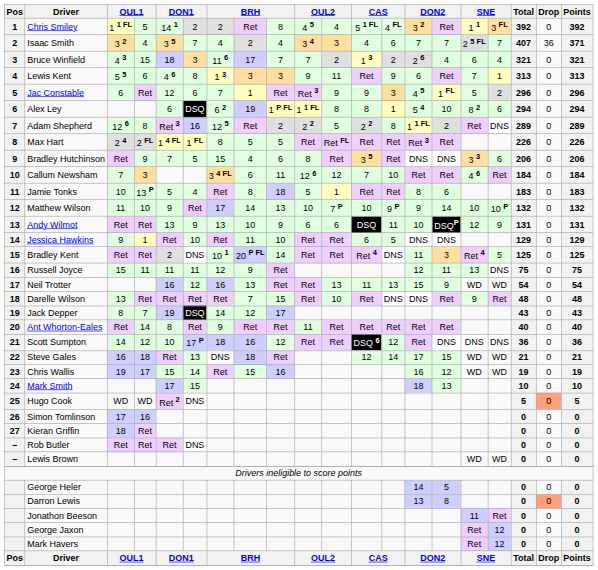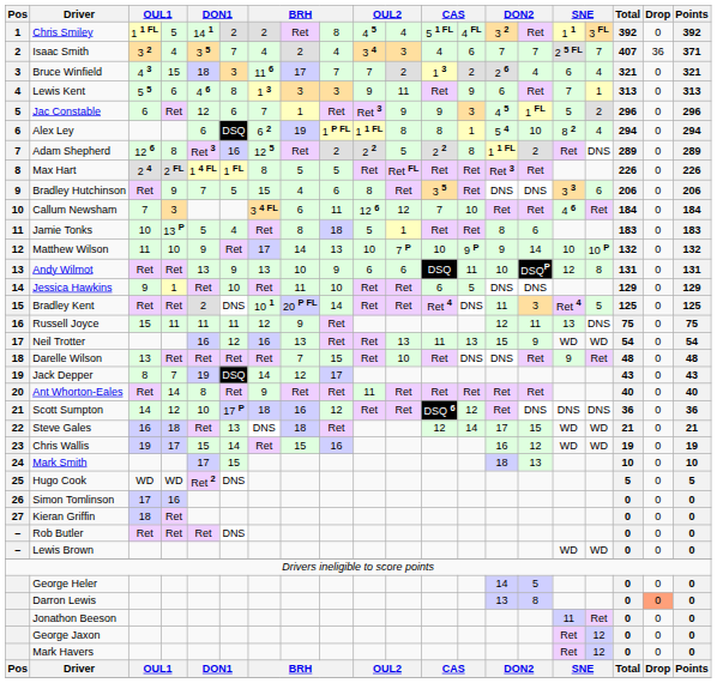Alex Ley | column 17: 6 -> 4
Andy Wilmot | column 17: 9 -> 8
Hugo Cook | Drop: lightsalmon background -> no background
